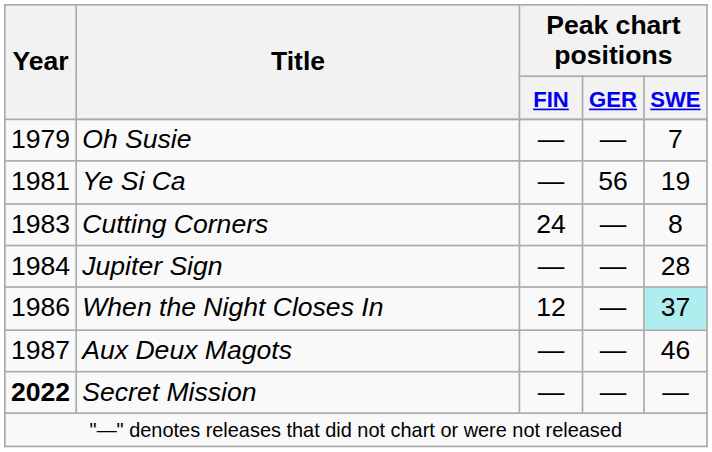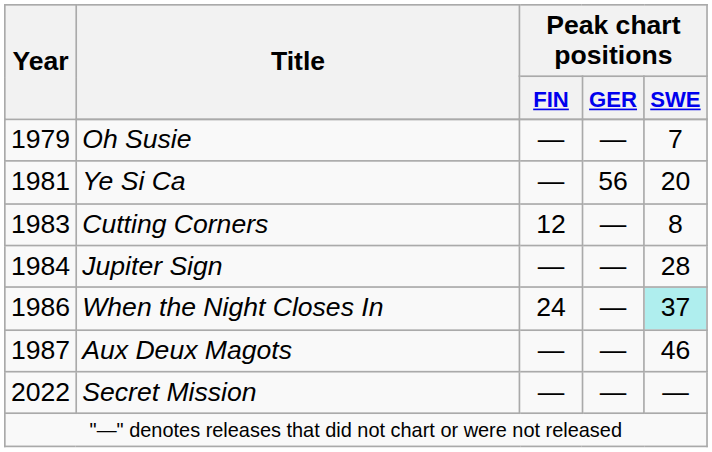Ye Si Ca | Peak chart positions / SWE: 19 -> 20
Cutting Corners | Peak chart positions / FIN: 24 -> 12
When the Night Closes In | Peak chart positions / FIN: 12 -> 24
Secret Mission | Year: bold -> normal
